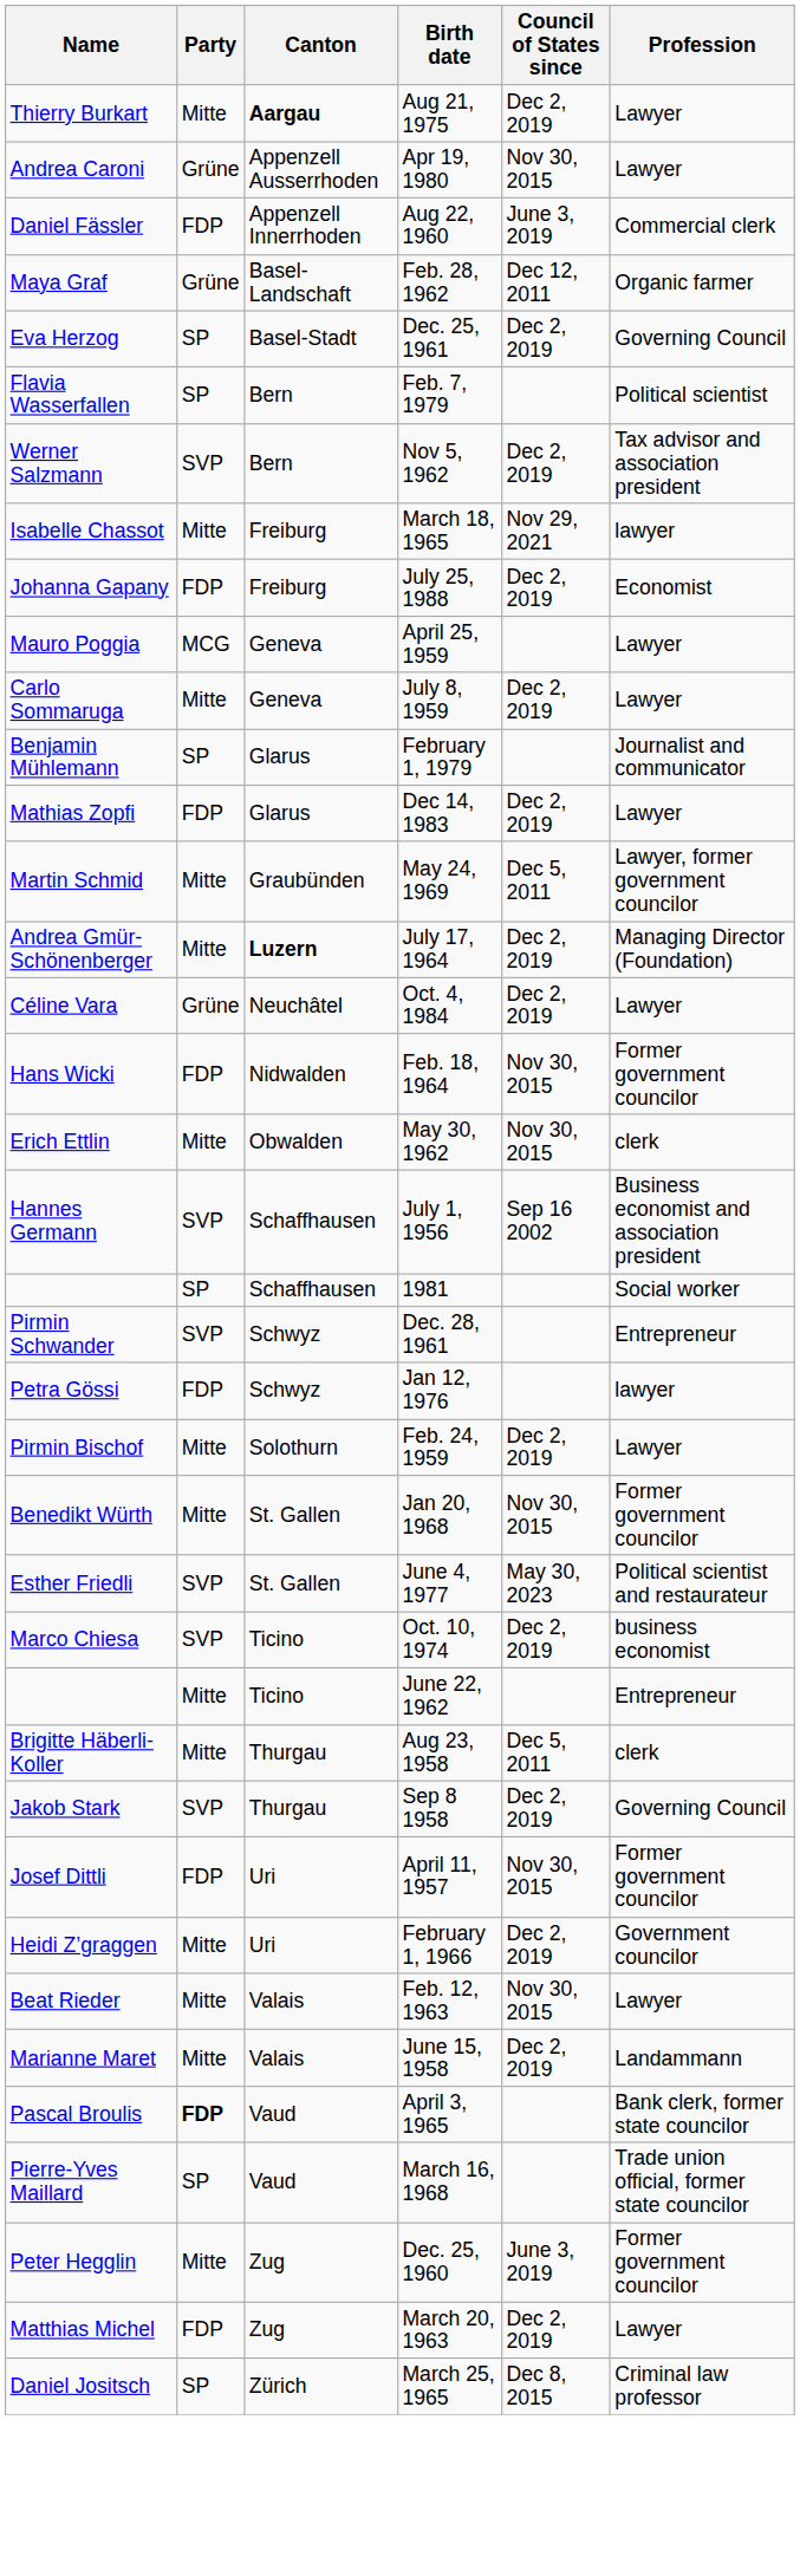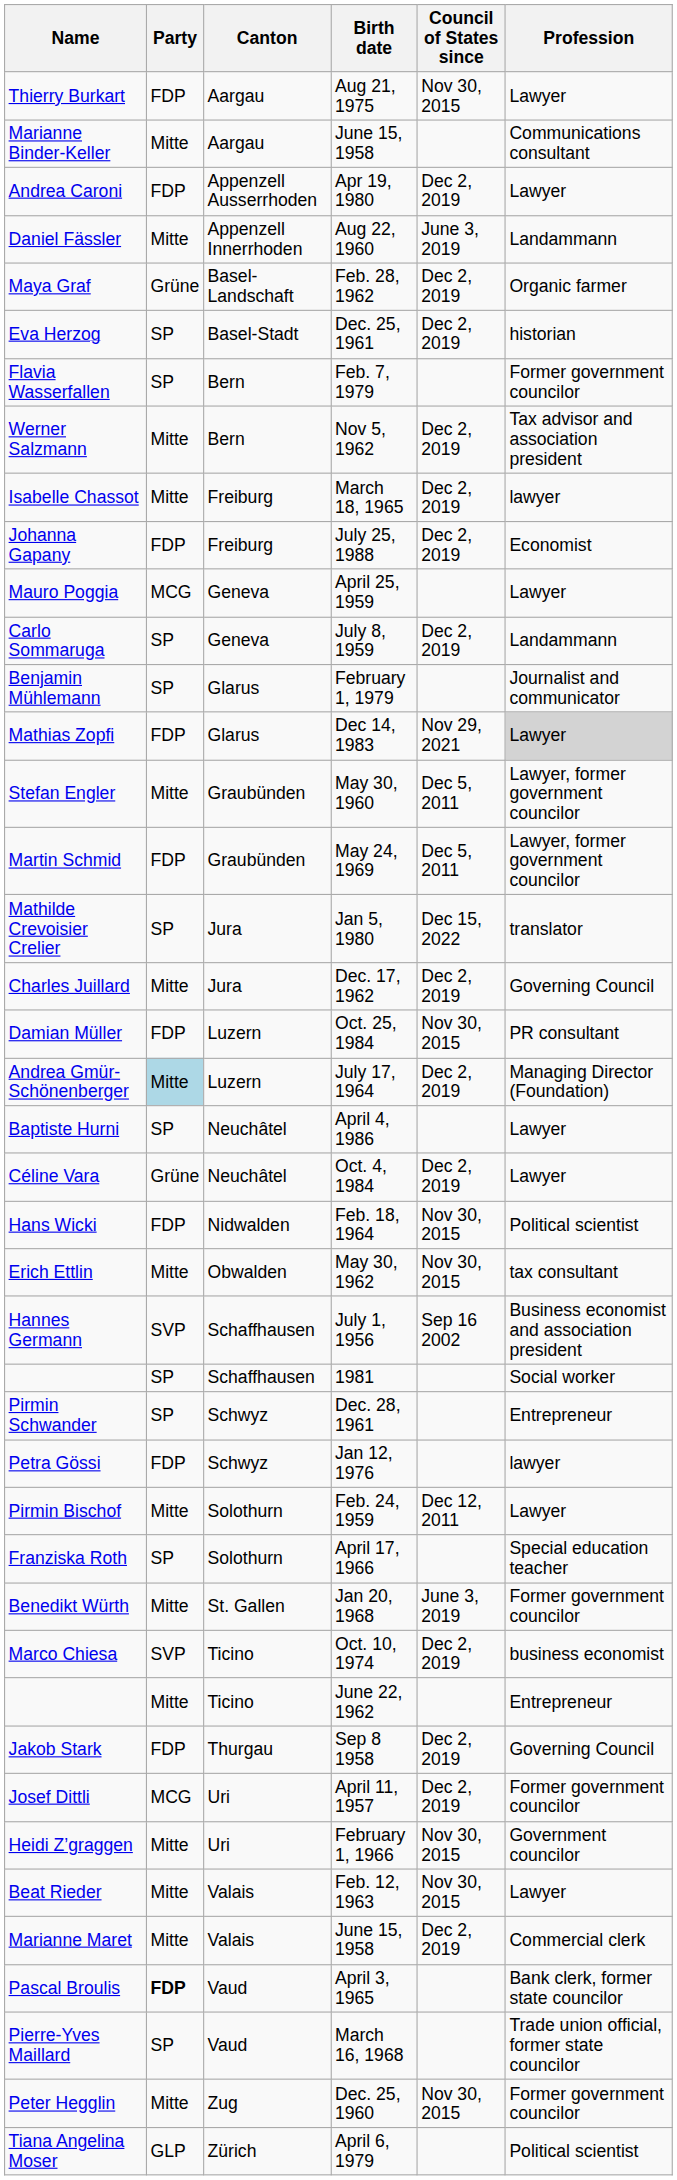Thierry Burkart | Party: Mitte -> FDP
Thierry Burkart | Canton: bold -> normal
Thierry Burkart | Council of States since: Dec 2, 2019 -> Nov 30, 2015
+ row: Marianne Binder-Keller | Mitte | Aargau | June 15, 1958 | Communications consultant
Andrea Caroni | Party: Grüne -> FDP
Andrea Caroni | Council of States since: Nov 30, 2015 -> Dec 2, 2019
Daniel Fässler | Party: FDP -> Mitte
Daniel Fässler | Profession: Commercial clerk -> Landammann
Maya Graf | Council of States since: Dec 12, 2011 -> Dec 2, 2019
Eva Herzog | Profession: Governing Council -> historian
Flavia Wasserfallen | Profession: Political scientist -> Former government councilor
Werner Salzmann | Party: SVP -> Mitte
Isabelle Chassot | Council of States since: Nov 29, 2021 -> Dec 2, 2019
Carlo Sommaruga | Party: Mitte -> SP
Carlo Sommaruga | Profession: Lawyer -> Landammann
Mathias Zopfi | Council of States since: Dec 2, 2019 -> Nov 29, 2021
Mathias Zopfi | Profession: no background -> lightgrey background
+ row: Stefan Engler | Mitte | Graubünden | May 30, 1960 | Dec 5, 2011 | Lawyer, former government councilor
Martin Schmid | Party: Mitte -> FDP
+ row: Mathilde Crevoisier Crelier | SP | Jura | Jan 5, 1980 | Dec 15, 2022 | translator
+ row: Charles Juillard | Mitte | Jura | Dec. 17, 1962 | Dec 2, 2019 | Governing Council
+ row: Damian Müller | FDP | Luzern | Oct. 25, 1984 | Nov 30, 2015 | PR consultant
Andrea Gmür-Schönenberger | Party: no background -> lightblue background
Andrea Gmür-Schönenberger | Canton: bold -> normal
+ row: Baptiste Hurni | SP | Neuchâtel | April 4, 1986 | Lawyer
Hans Wicki | Profession: Former government councilor -> Political scientist
Erich Ettlin | Profession: clerk -> tax consultant
Pirmin Schwander | Party: SVP -> SP
Pirmin Bischof | Council of States since: Dec 2, 2019 -> Dec 12, 2011
+ row: Franziska Roth | SP | Solothurn | April 17, 1966 | Special education teacher
Benedikt Würth | Council of States since: Nov 30, 2015 -> June 3, 2019
- row: Esther Friedli | SVP | St. Gallen | June 4, 1977 | May 30, 2023 | Political scientist and restaurateur
- row: Brigitte Häberli-Koller | Mitte | Thurgau | Aug 23, 1958 | Dec 5, 2011 | clerk
Jakob Stark | Party: SVP -> FDP
Josef Dittli | Party: FDP -> MCG
Josef Dittli | Council of States since: Nov 30, 2015 -> Dec 2, 2019
Heidi Z’graggen | Council of States since: Dec 2, 2019 -> Nov 30, 2015
Marianne Maret | Profession: Landammann -> Commercial clerk
Peter Hegglin | Council of States since: June 3, 2019 -> Nov 30, 2015
- row: Matthias Michel | FDP | Zug | March 20, 1963 | Dec 2, 2019 | Lawyer
- row: Daniel Jositsch | SP | Zürich | March 25, 1965 | Dec 8, 2015 | Criminal law professor
+ row: Tiana Angelina Moser | GLP | Zürich | April 6, 1979 | Political scientist
